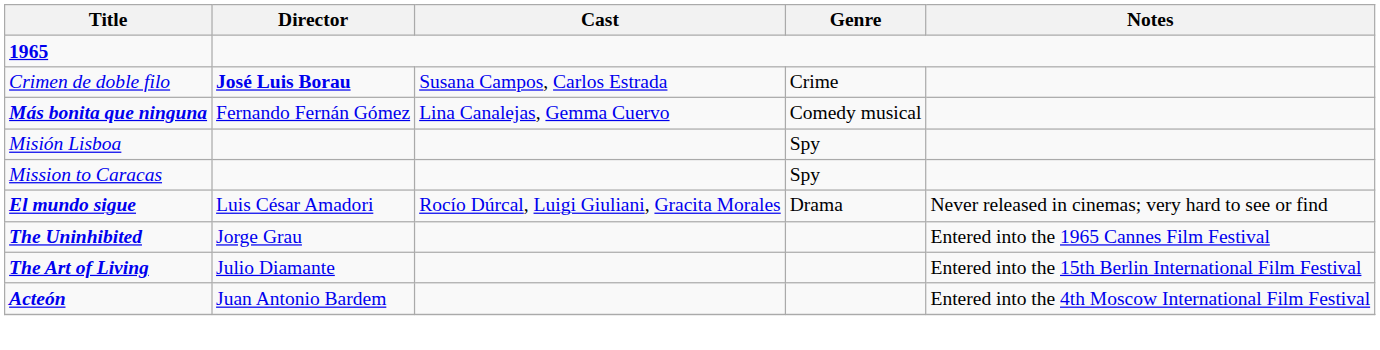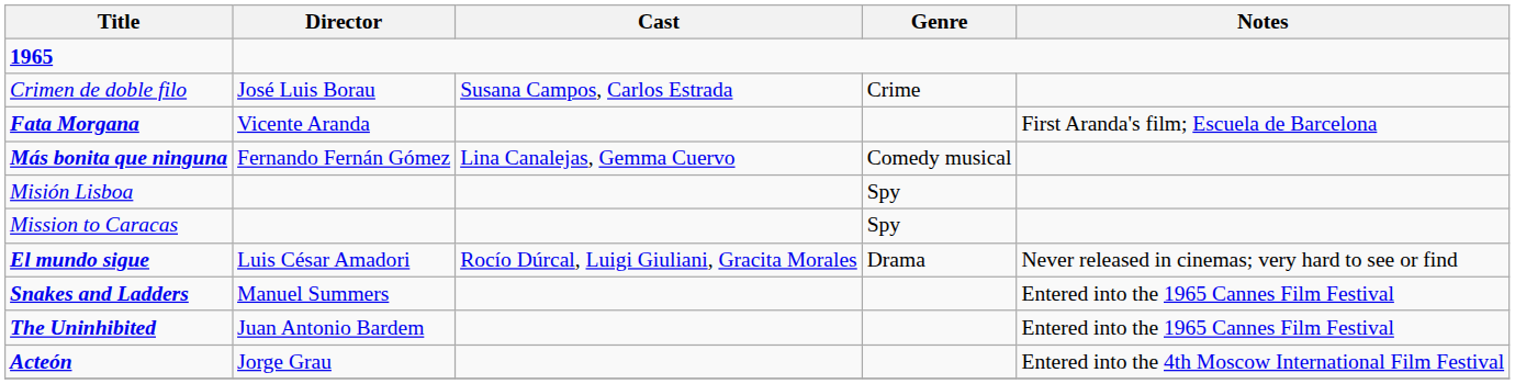Crimen de doble filo | Director: bold -> normal
+ row: Fata Morgana | Vicente Aranda | First Aranda's film; Escuela de Barcelona
+ row: Snakes and Ladders | Manuel Summers | Entered into the 1965 Cannes Film Festival
The Uninhibited | Director: Jorge Grau -> Juan Antonio Bardem
- row: The Art of Living | Julio Diamante | Entered into the 15th Berlin International Film Festival
Acteón | Director: Juan Antonio Bardem -> Jorge Grau
